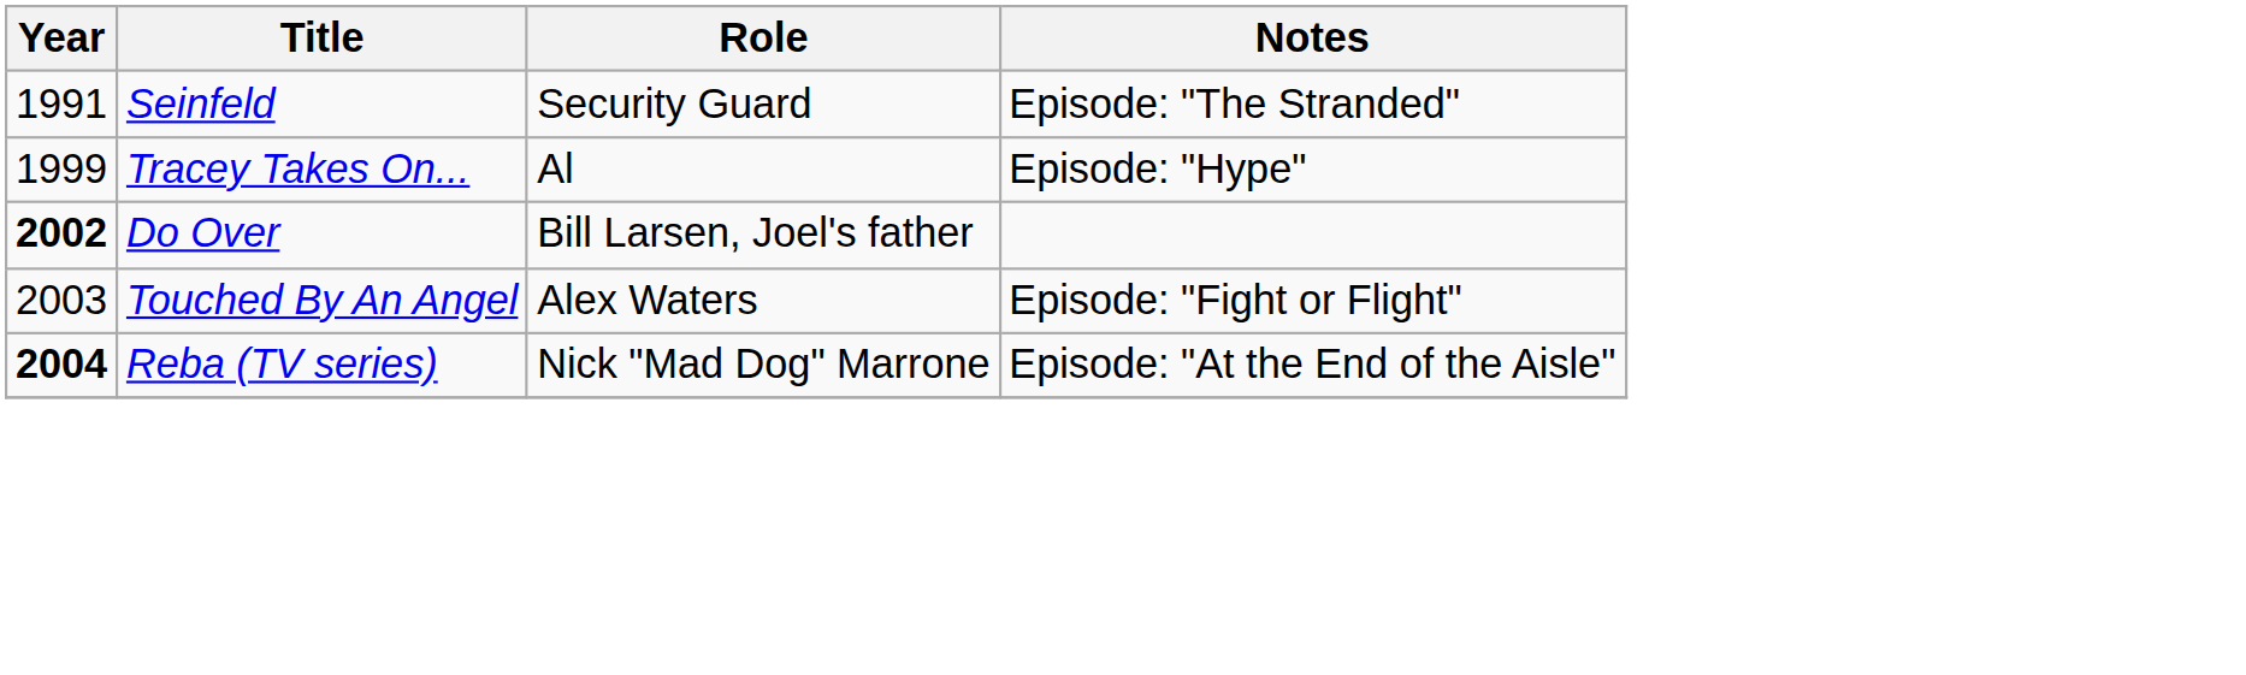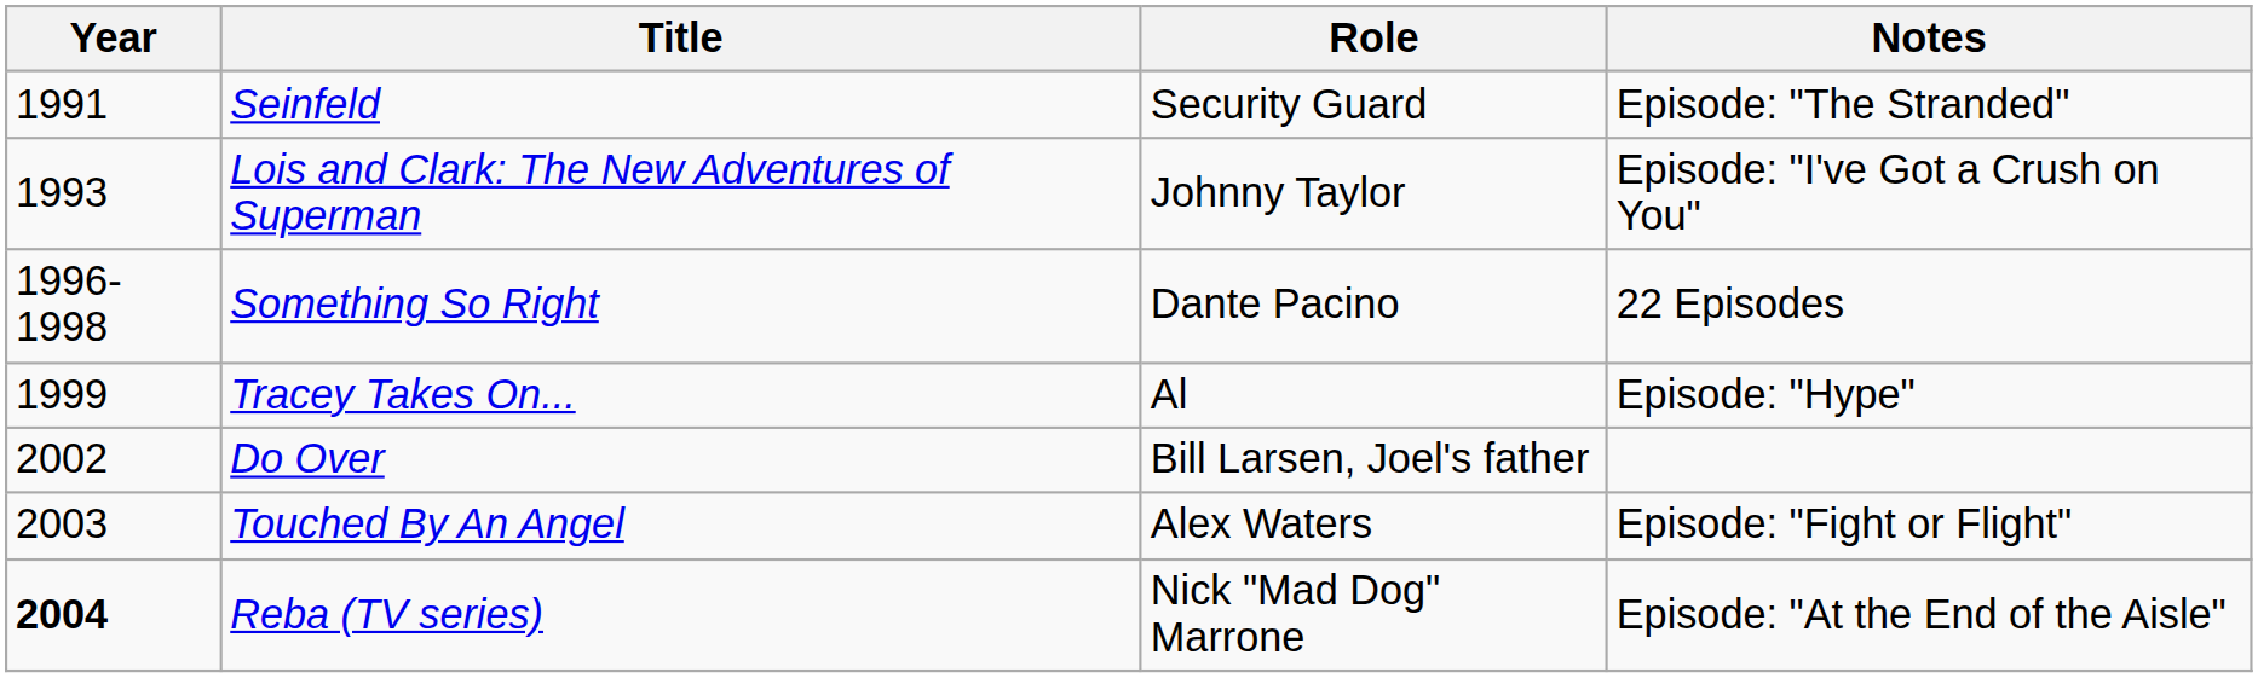+ row: 1993 | Lois and Clark: The New Adventures of Superman | Johnny Taylor | Episode: "I've Got a Crush on You"
+ row: 1996-1998 | Something So Right | Dante Pacino | 22 Episodes
Do Over | Year: bold -> normal
